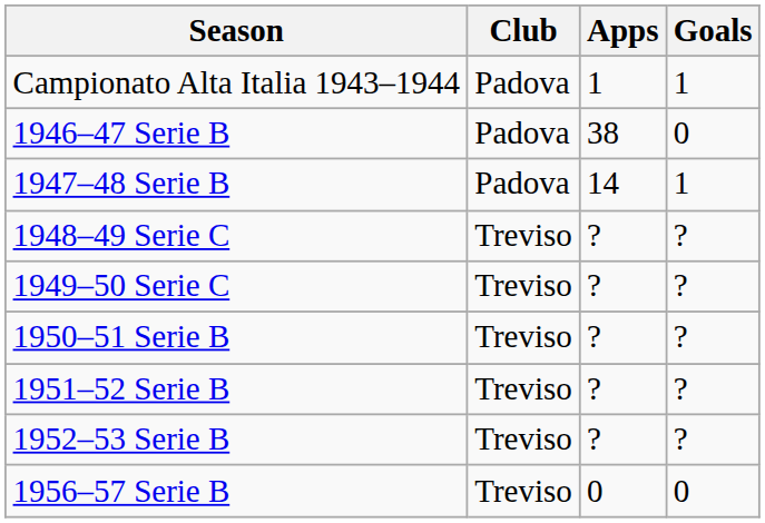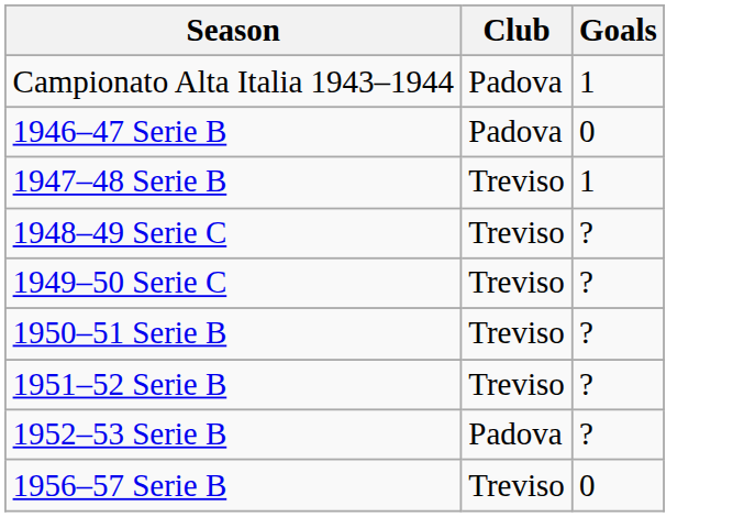- column: Apps | 1 | 38 | 14 | ? | ? | ? | ? | ? | 0
1947–48 Serie B | Club: Padova -> Treviso
1952–53 Serie B | Club: Treviso -> Padova
